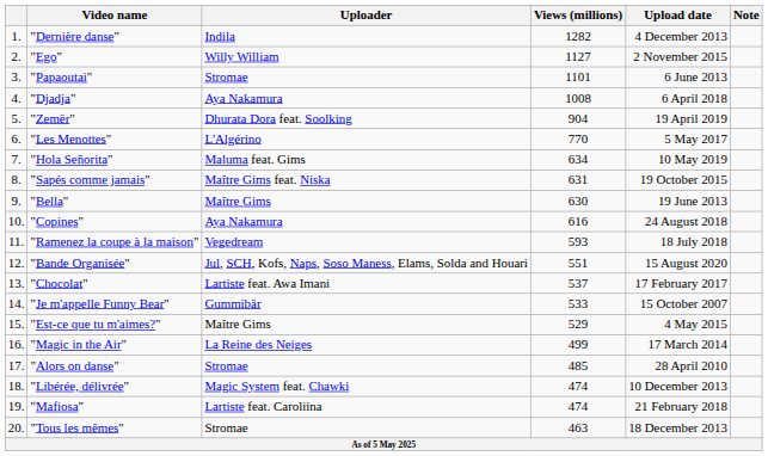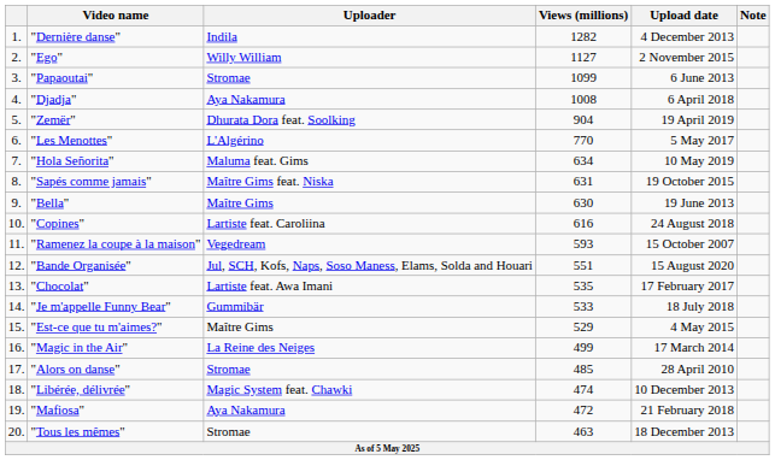"Papaoutai" | Views (millions): 1101 -> 1099
"Copines" | Uploader: Aya Nakamura -> Lartiste feat. Caroliina
"Ramenez la coupe à la maison" | Upload date: 18 July 2018 -> 15 October 2007
"Chocolat" | Views (millions): 537 -> 535
"Je m'appelle Funny Bear" | Upload date: 15 October 2007 -> 18 July 2018
"Mafiosa" | Uploader: Lartiste feat. Caroliina -> Aya Nakamura
"Mafiosa" | Views (millions): 474 -> 472
